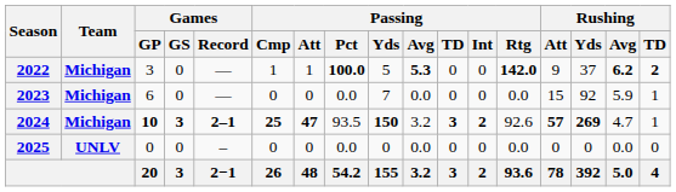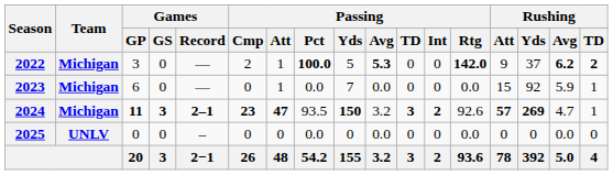2022 | Passing / Cmp: 1 -> 2
2023 | Passing / Att: 0 -> 1
2024 | Games / GP: 10 -> 11
2024 | Passing / Cmp: 25 -> 23
